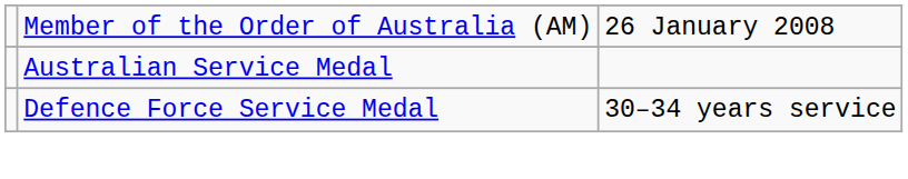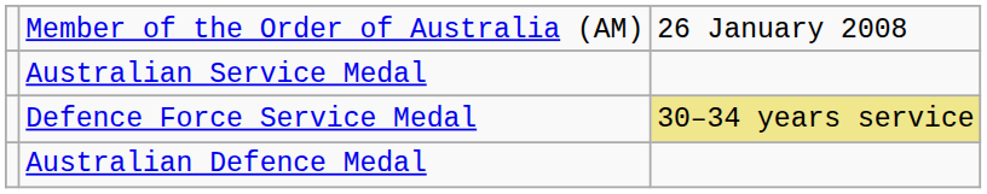Defence Force Service Medal | column 3: no background -> khaki background
+ row: Australian Defence Medal
